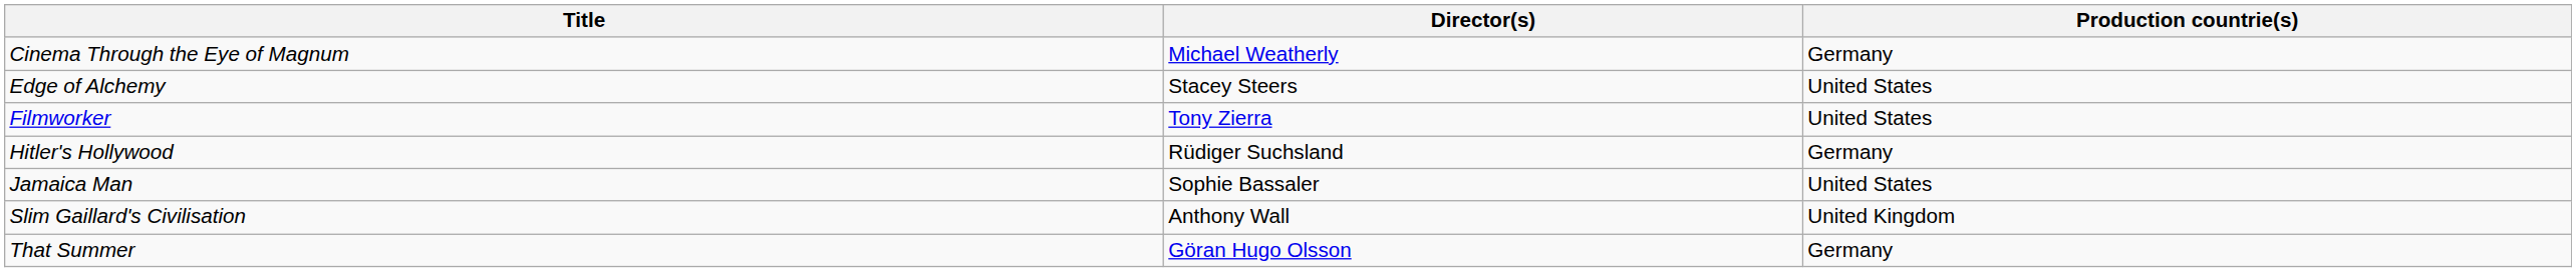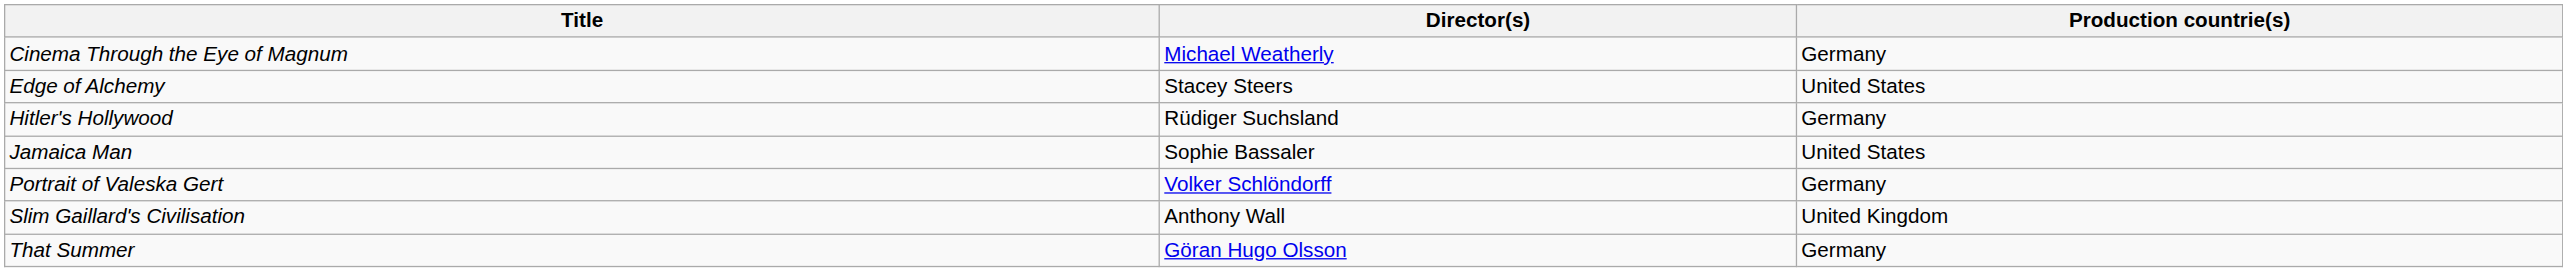- row: Filmworker | Tony Zierra | United States
+ row: Portrait of Valeska Gert | Volker Schlöndorff | Germany
